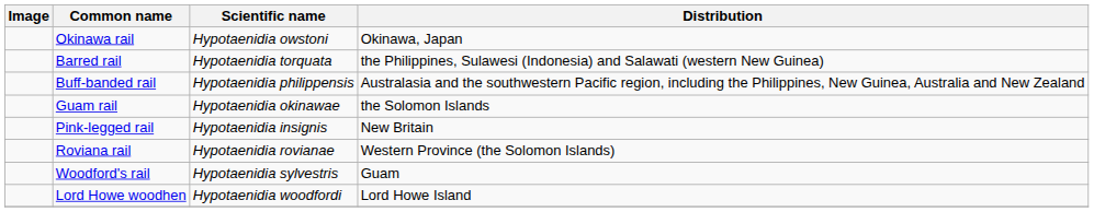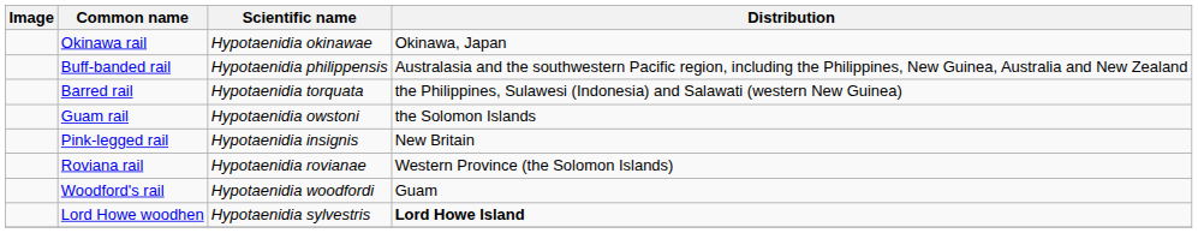Okinawa rail | Scientific name: Hypotaenidia owstoni -> Hypotaenidia okinawae
rows swapped: Barred rail <-> Buff-banded rail
Guam rail | Scientific name: Hypotaenidia okinawae -> Hypotaenidia owstoni
Woodford's rail | Scientific name: Hypotaenidia sylvestris -> Hypotaenidia woodfordi
Lord Howe woodhen | Scientific name: Hypotaenidia woodfordi -> Hypotaenidia sylvestris
Lord Howe woodhen | Distribution: normal -> bold
